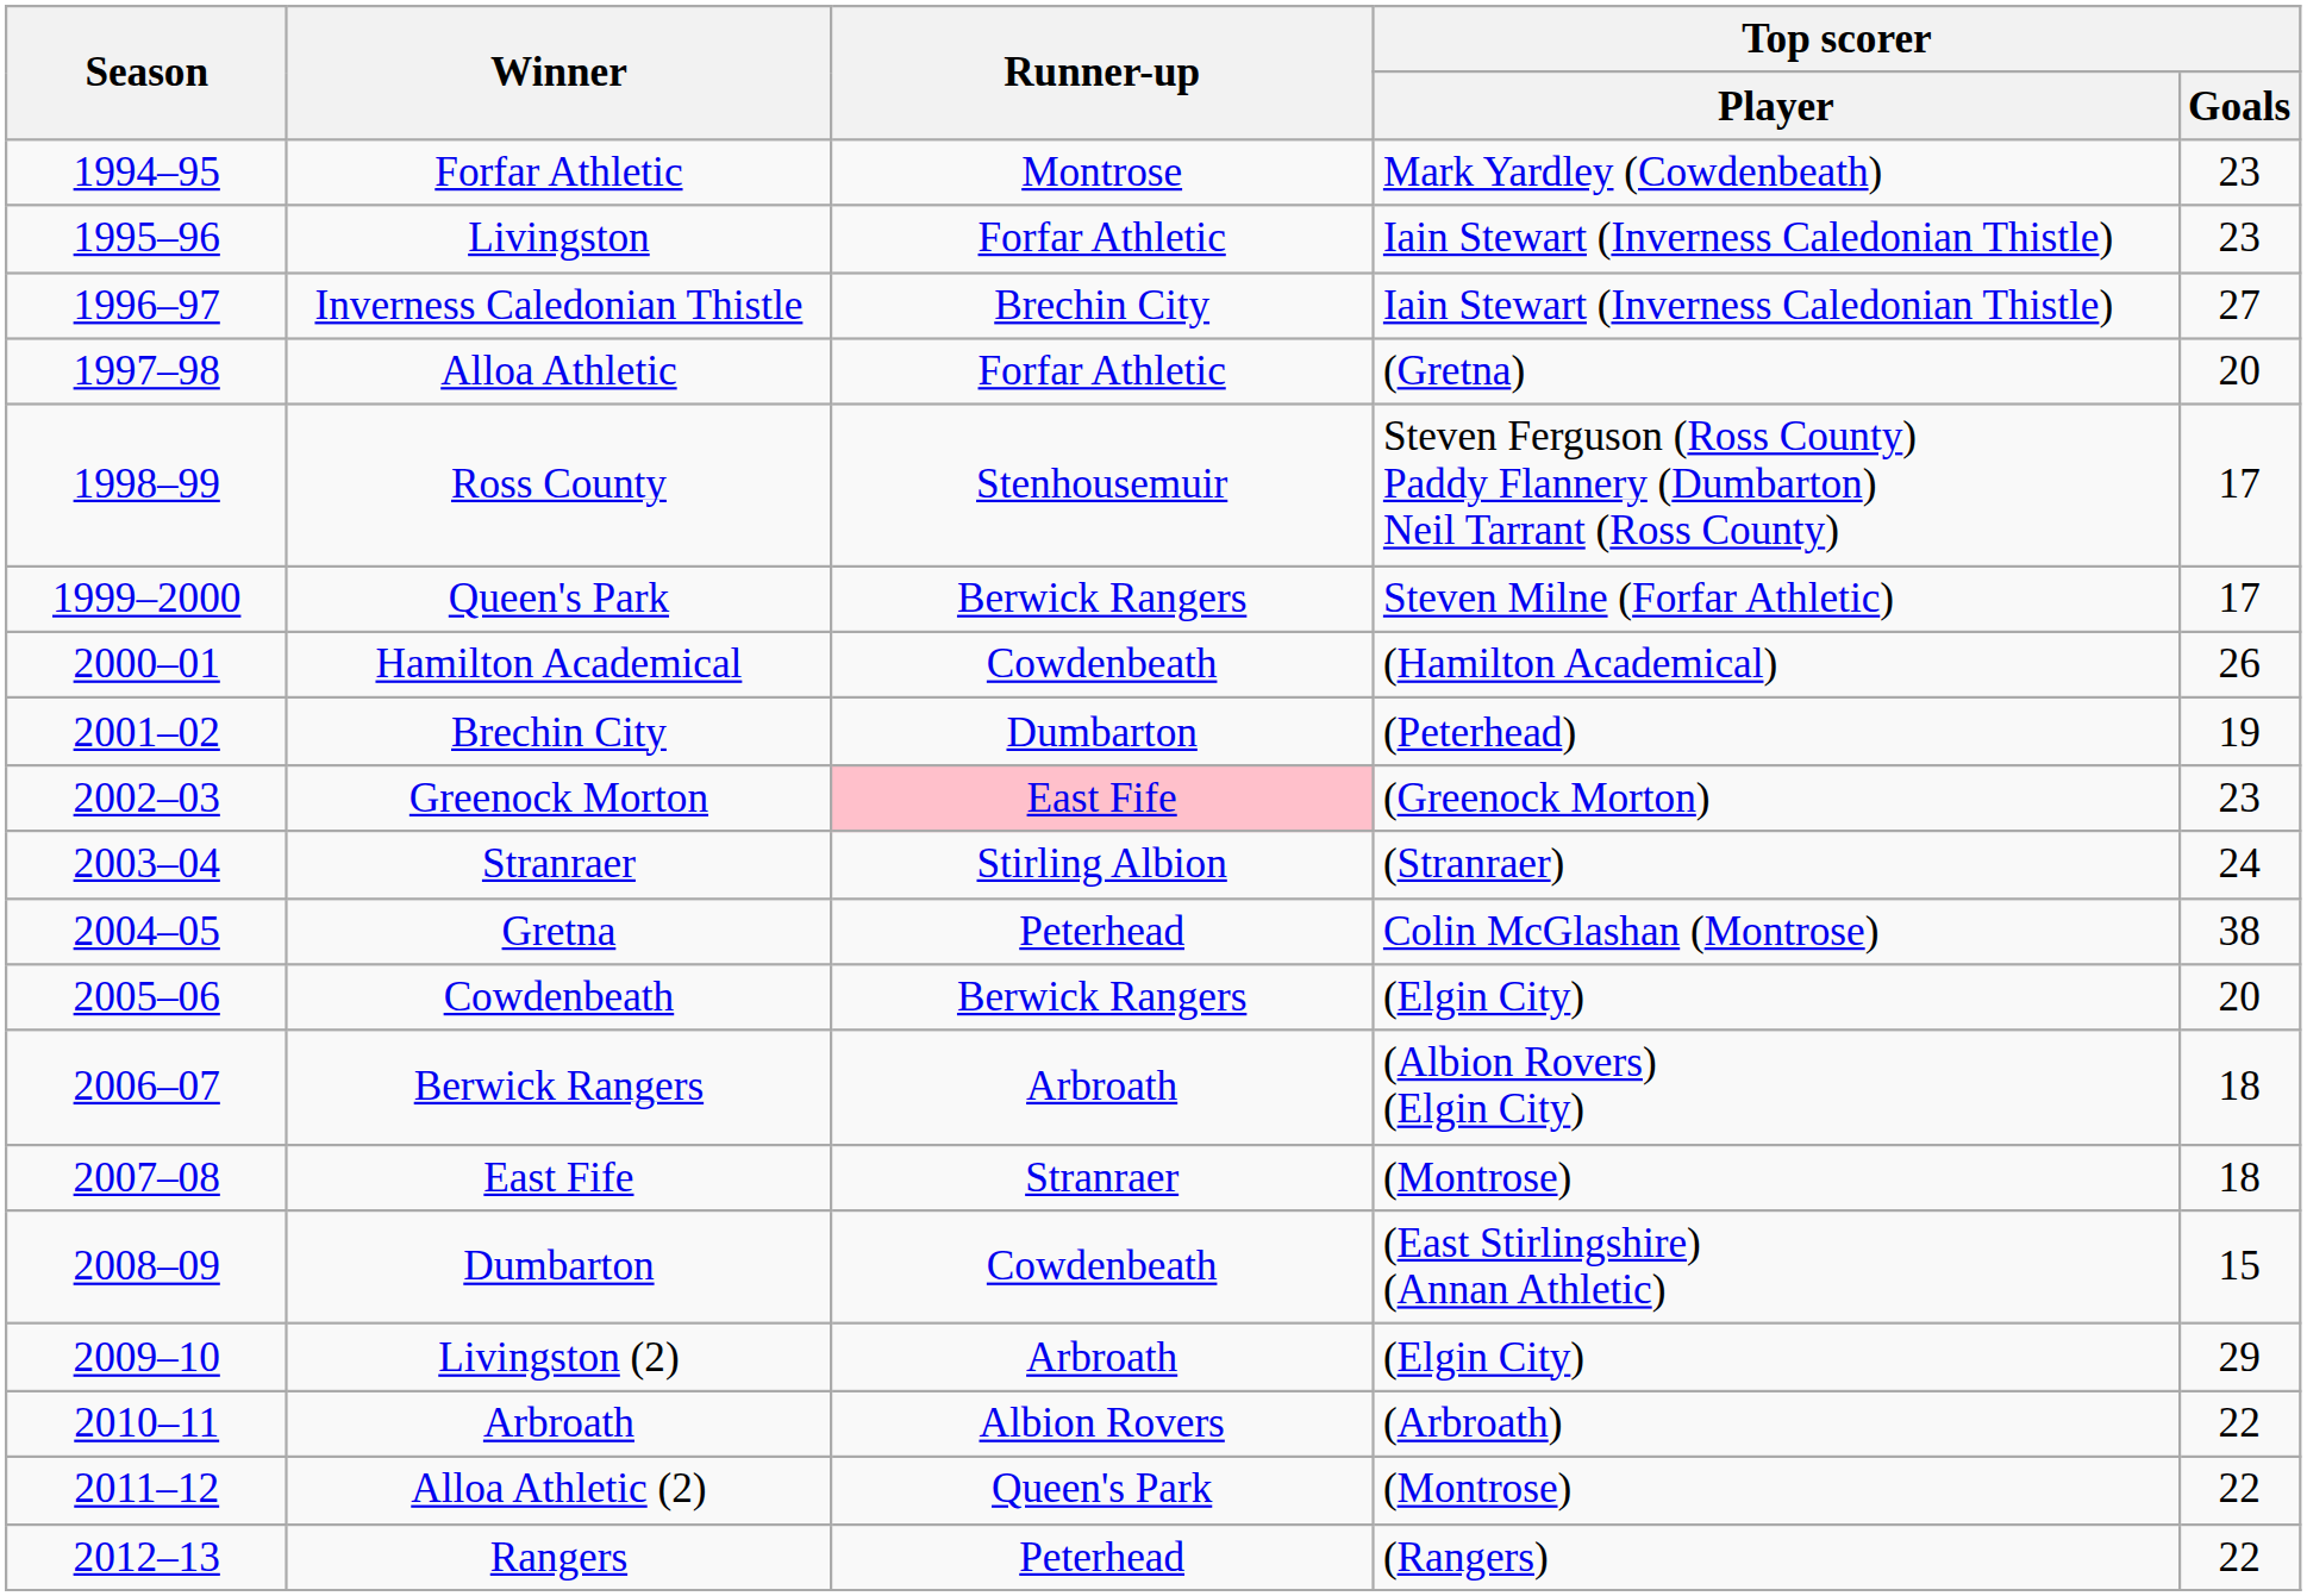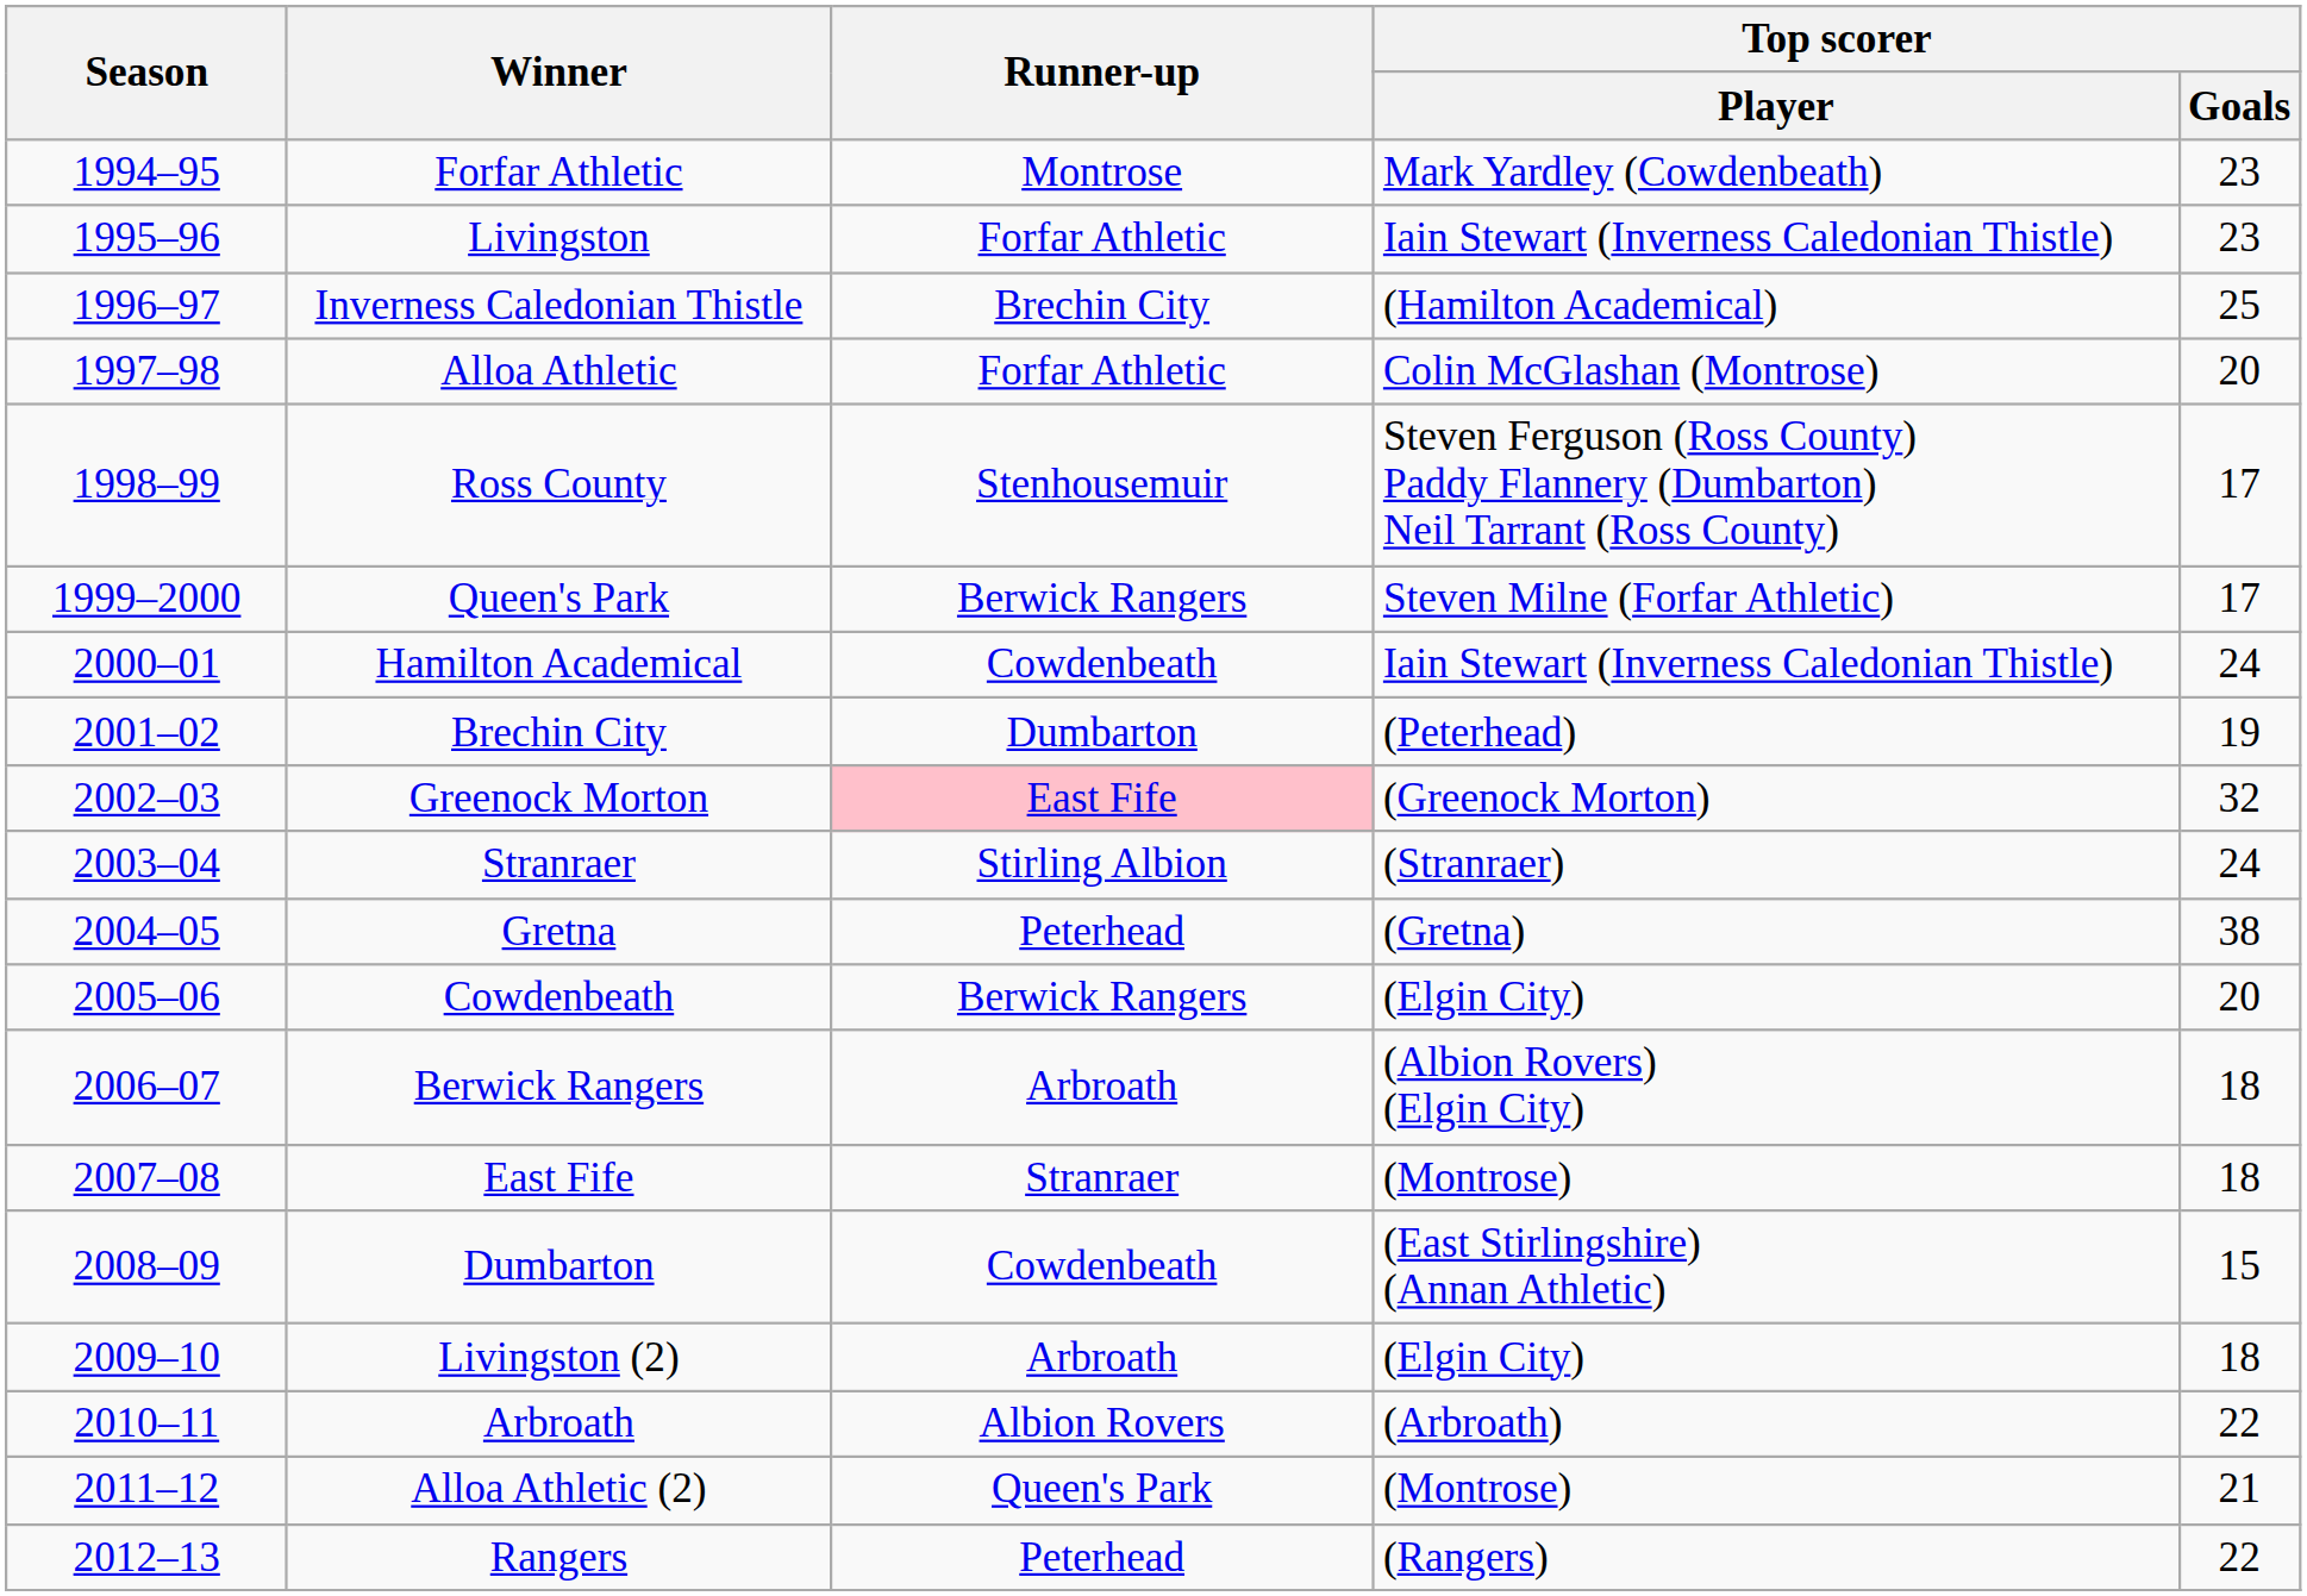Inverness Caledonian Thistle | Top scorer / Player: Iain Stewart (Inverness Caledonian Thistle) -> (Hamilton Academical)
Inverness Caledonian Thistle | Top scorer / Goals: 27 -> 25
Alloa Athletic | Top scorer / Player: (Gretna) -> Colin McGlashan (Montrose)
Hamilton Academical | Top scorer / Player: (Hamilton Academical) -> Iain Stewart (Inverness Caledonian Thistle)
Hamilton Academical | Top scorer / Goals: 26 -> 24
Greenock Morton | Top scorer / Goals: 23 -> 32
Gretna | Top scorer / Player: Colin McGlashan (Montrose) -> (Gretna)
Livingston (2) | Top scorer / Goals: 29 -> 18
Alloa Athletic (2) | Top scorer / Goals: 22 -> 21
